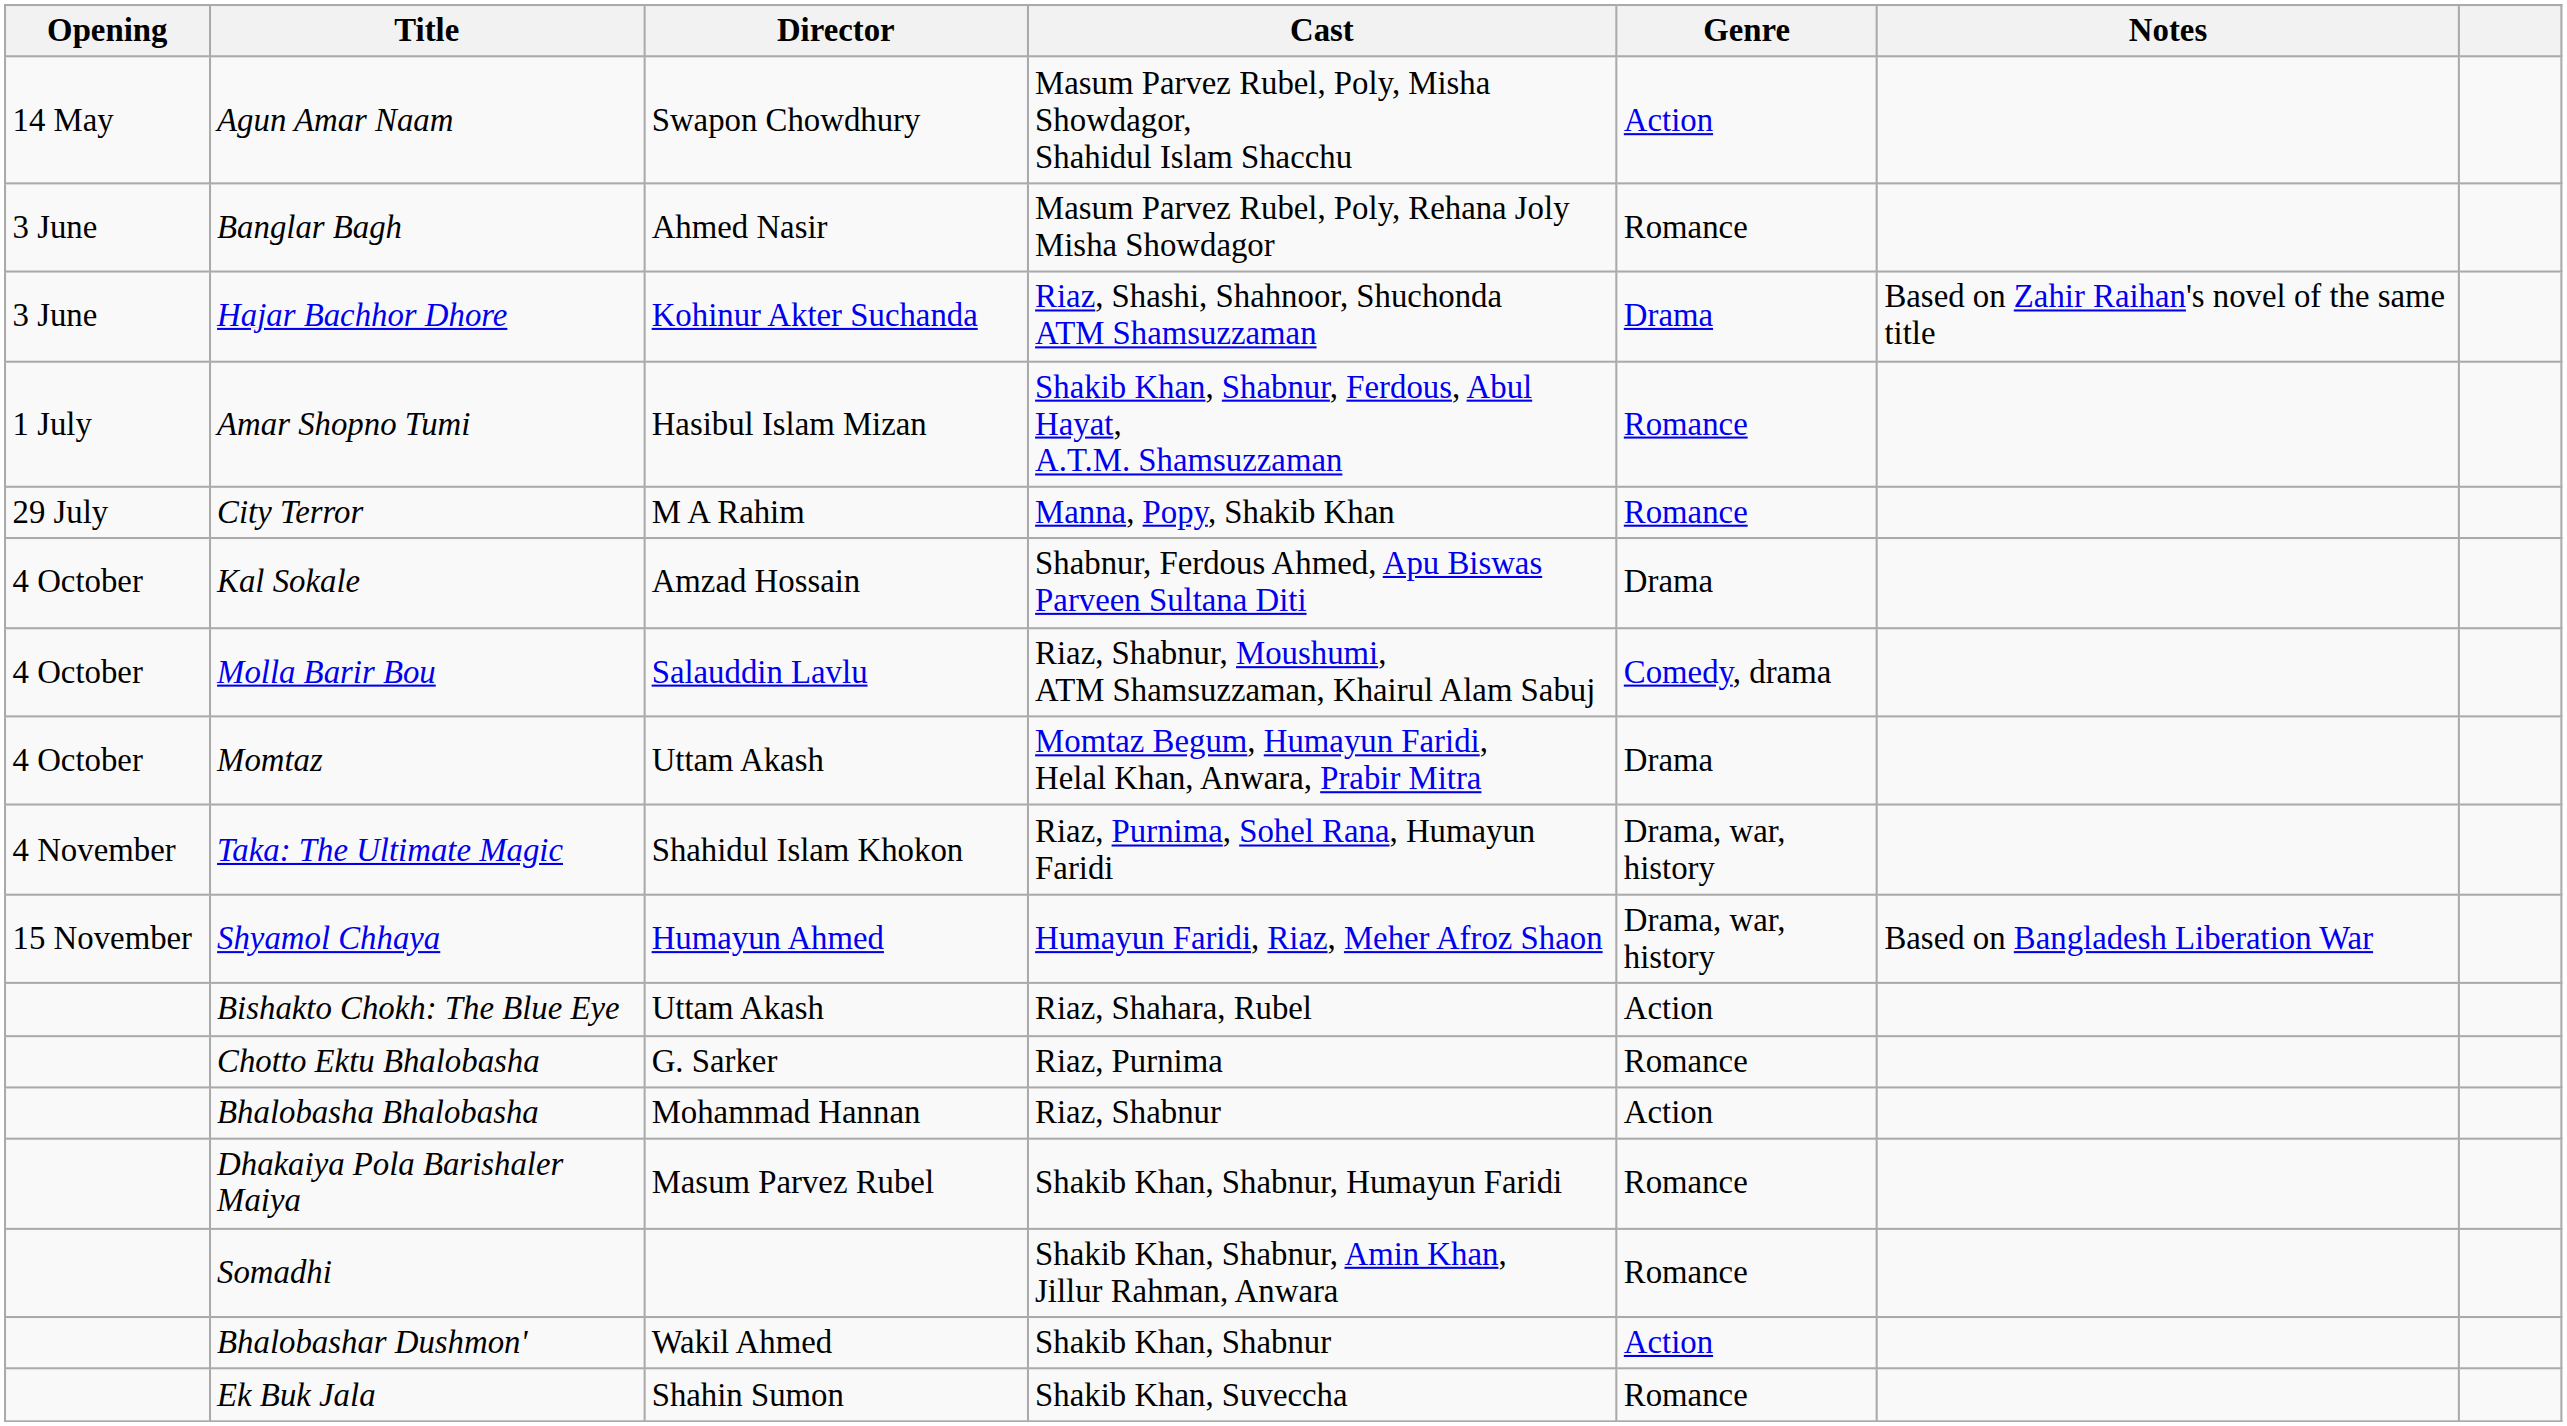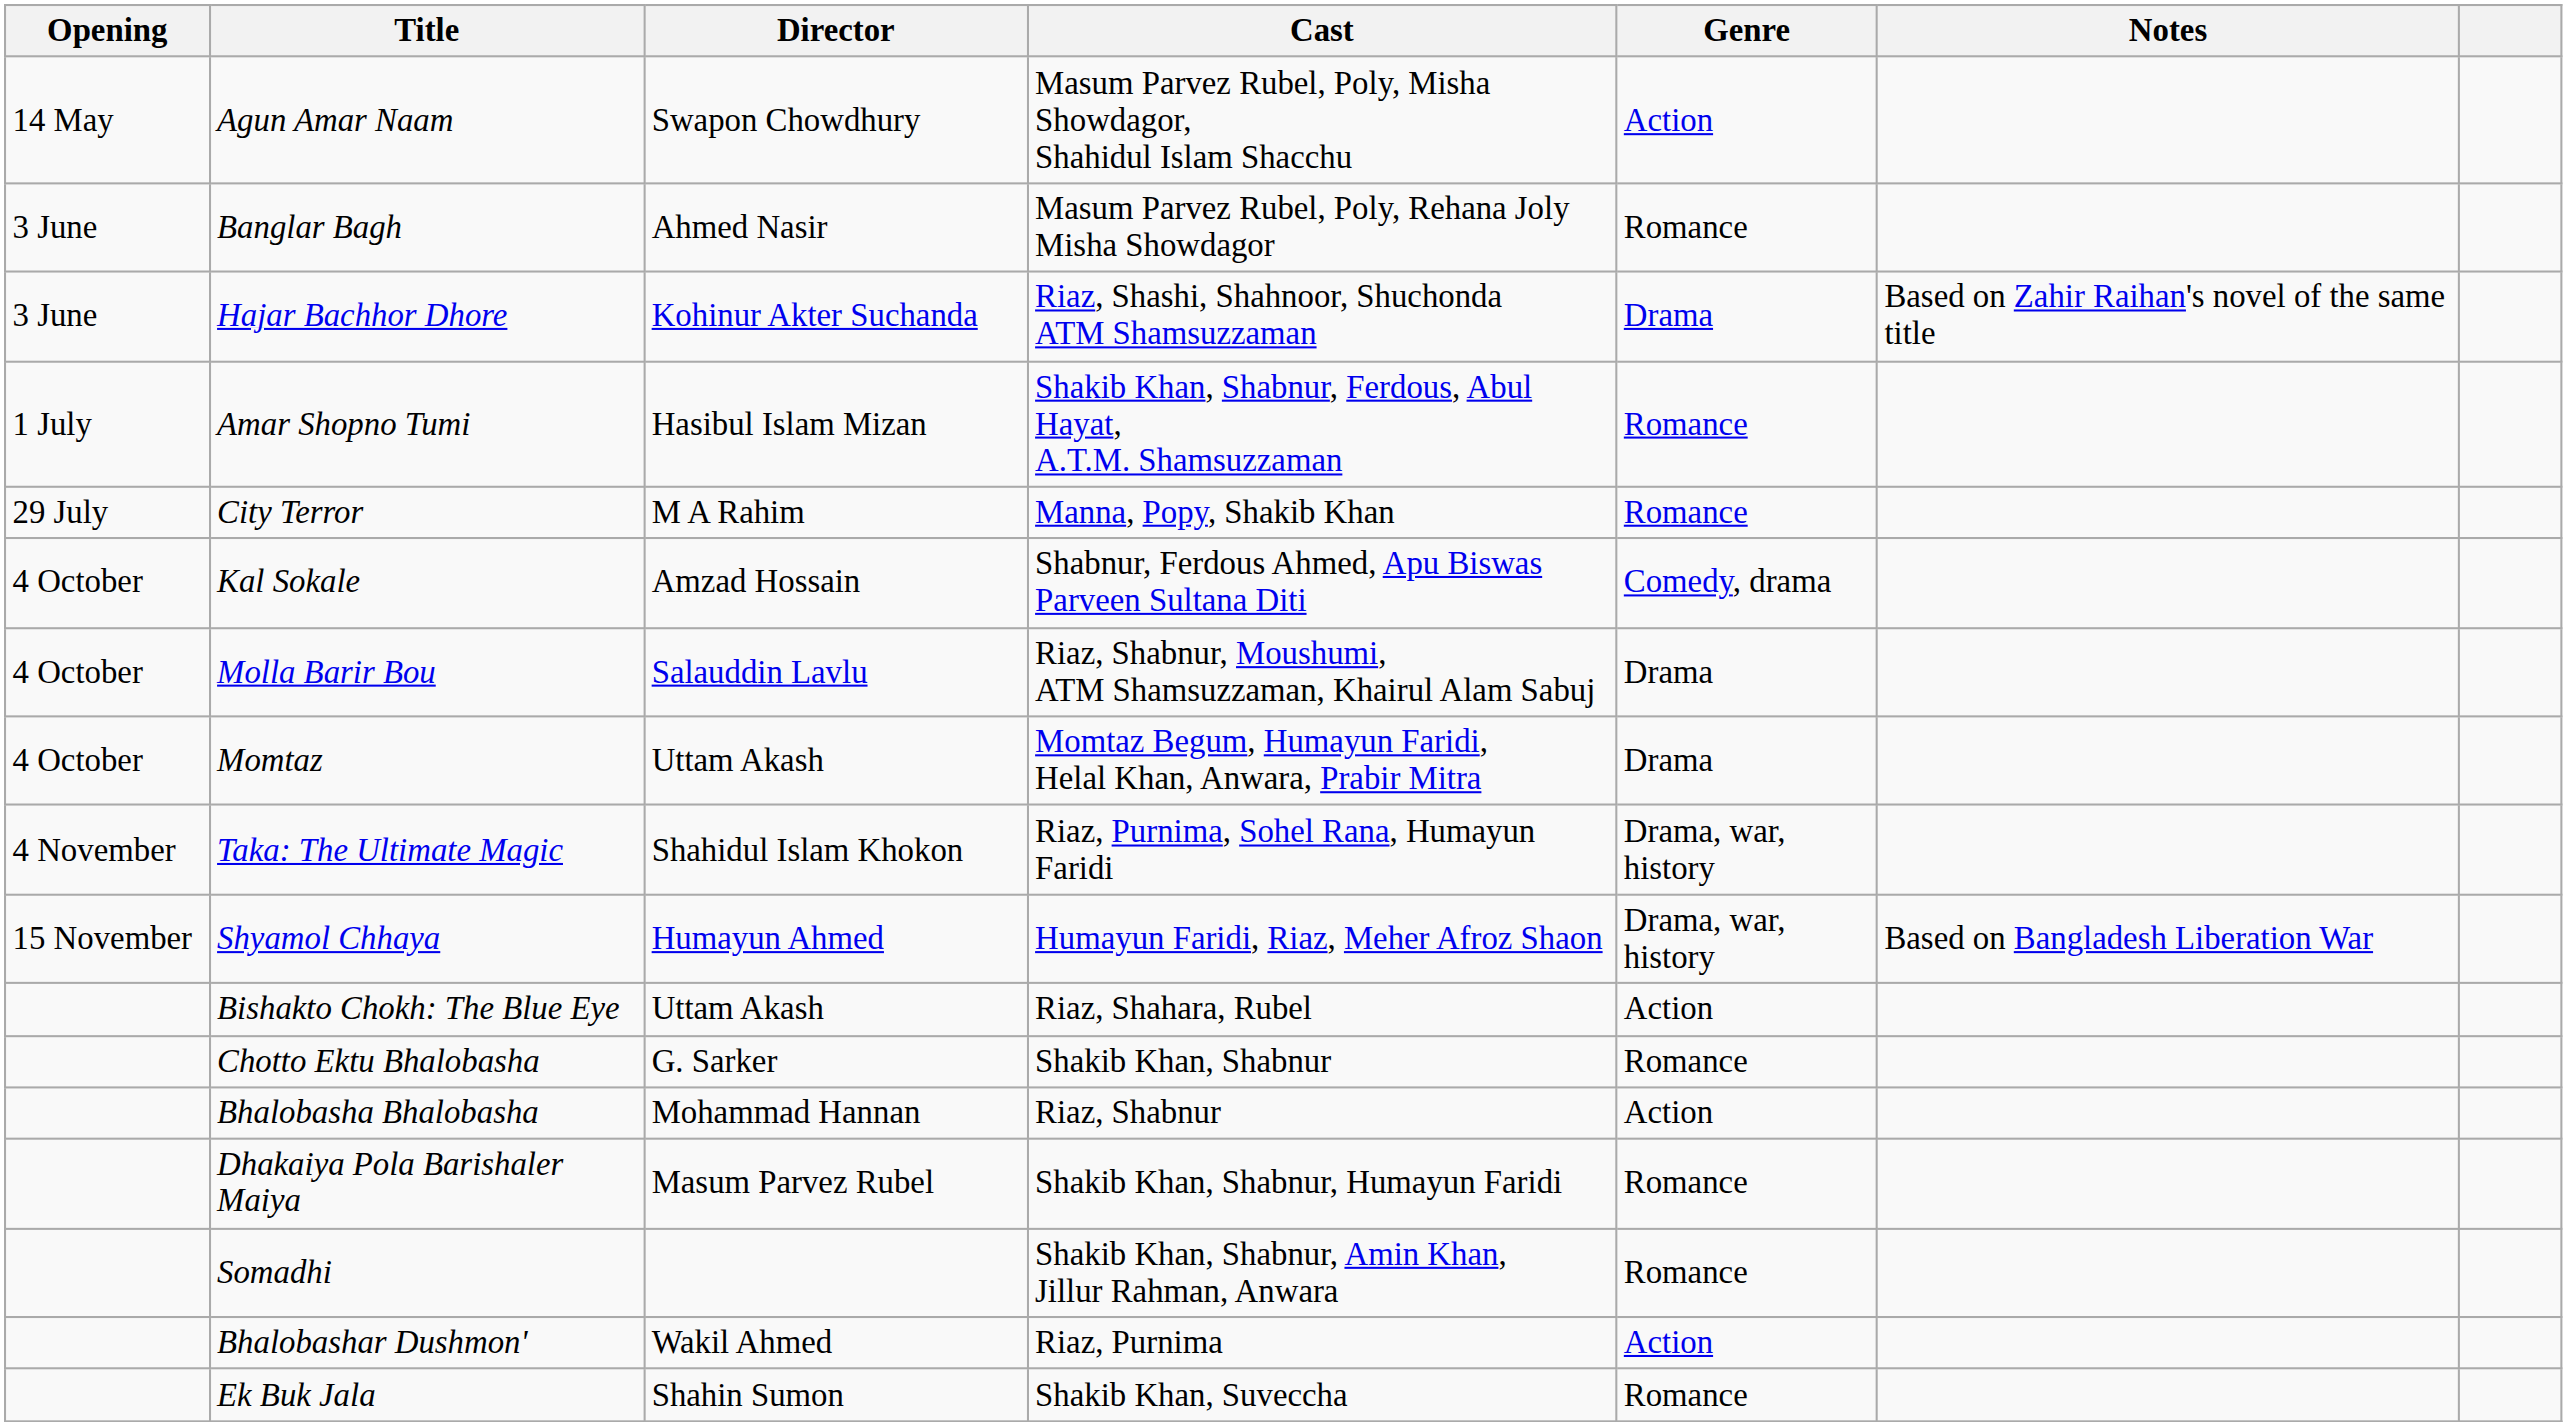Kal Sokale | Genre: Drama -> Comedy, drama
Molla Barir Bou | Genre: Comedy, drama -> Drama
Chotto Ektu Bhalobasha | Cast: Riaz, Purnima -> Shakib Khan, Shabnur
Bhalobashar Dushmon' | Cast: Shakib Khan, Shabnur -> Riaz, Purnima
